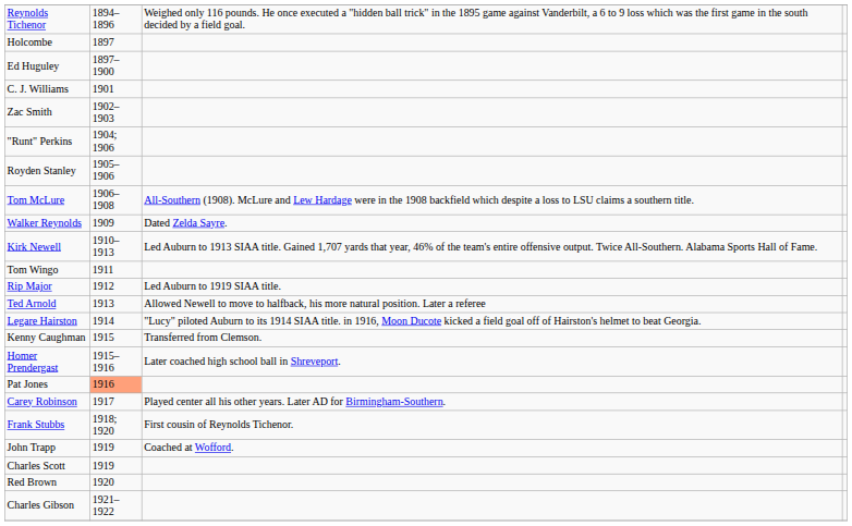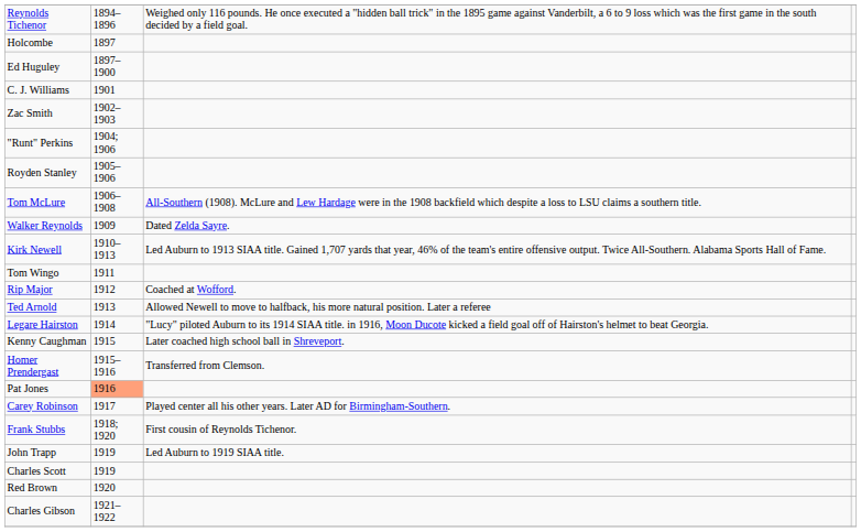Rip Major | column 3: Led Auburn to 1919 SIAA title. -> Coached at Wofford.
Kenny Caughman | column 3: Transferred from Clemson. -> Later coached high school ball in Shreveport.
Homer Prendergast | column 3: Later coached high school ball in Shreveport. -> Transferred from Clemson.
John Trapp | column 3: Coached at Wofford. -> Led Auburn to 1919 SIAA title.
